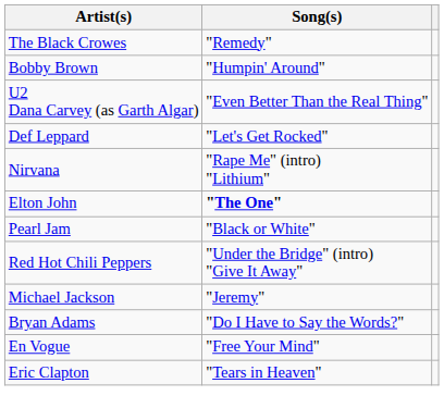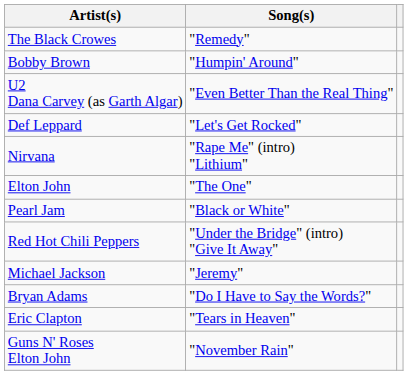Elton John | Song(s): bold -> normal
- row: En Vogue | "Free Your Mind"
+ row: Guns N' Roses Elton John | "November Rain"
